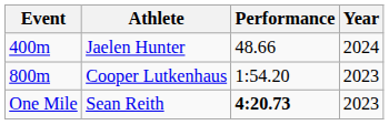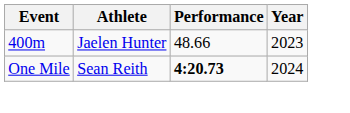Jaelen Hunter | Year: 2024 -> 2023
- row: 800m | Cooper Lutkenhaus | 1:54.20 | 2023
Sean Reith | Year: 2023 -> 2024
